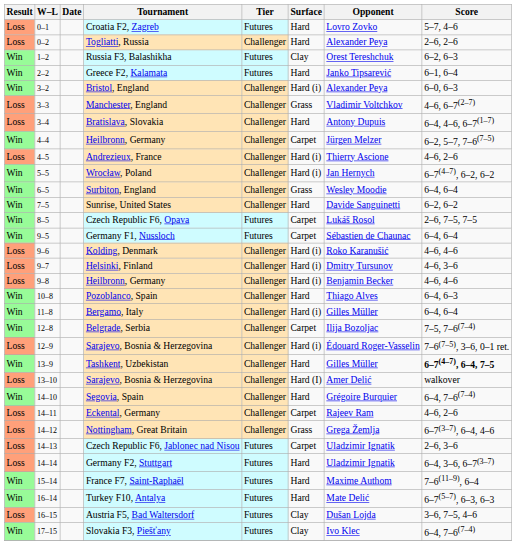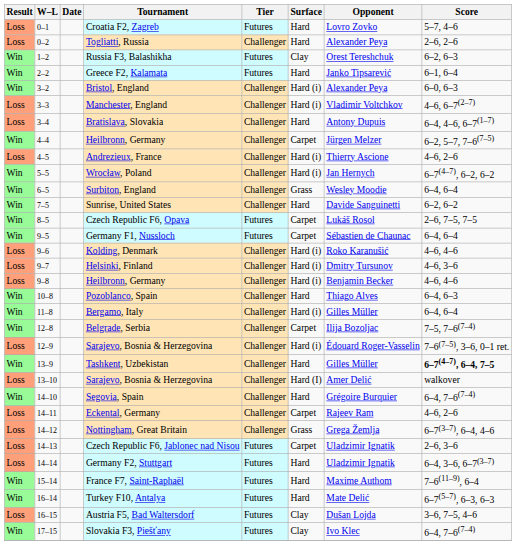Manchester, England | Surface: Grass -> Hard (i)
